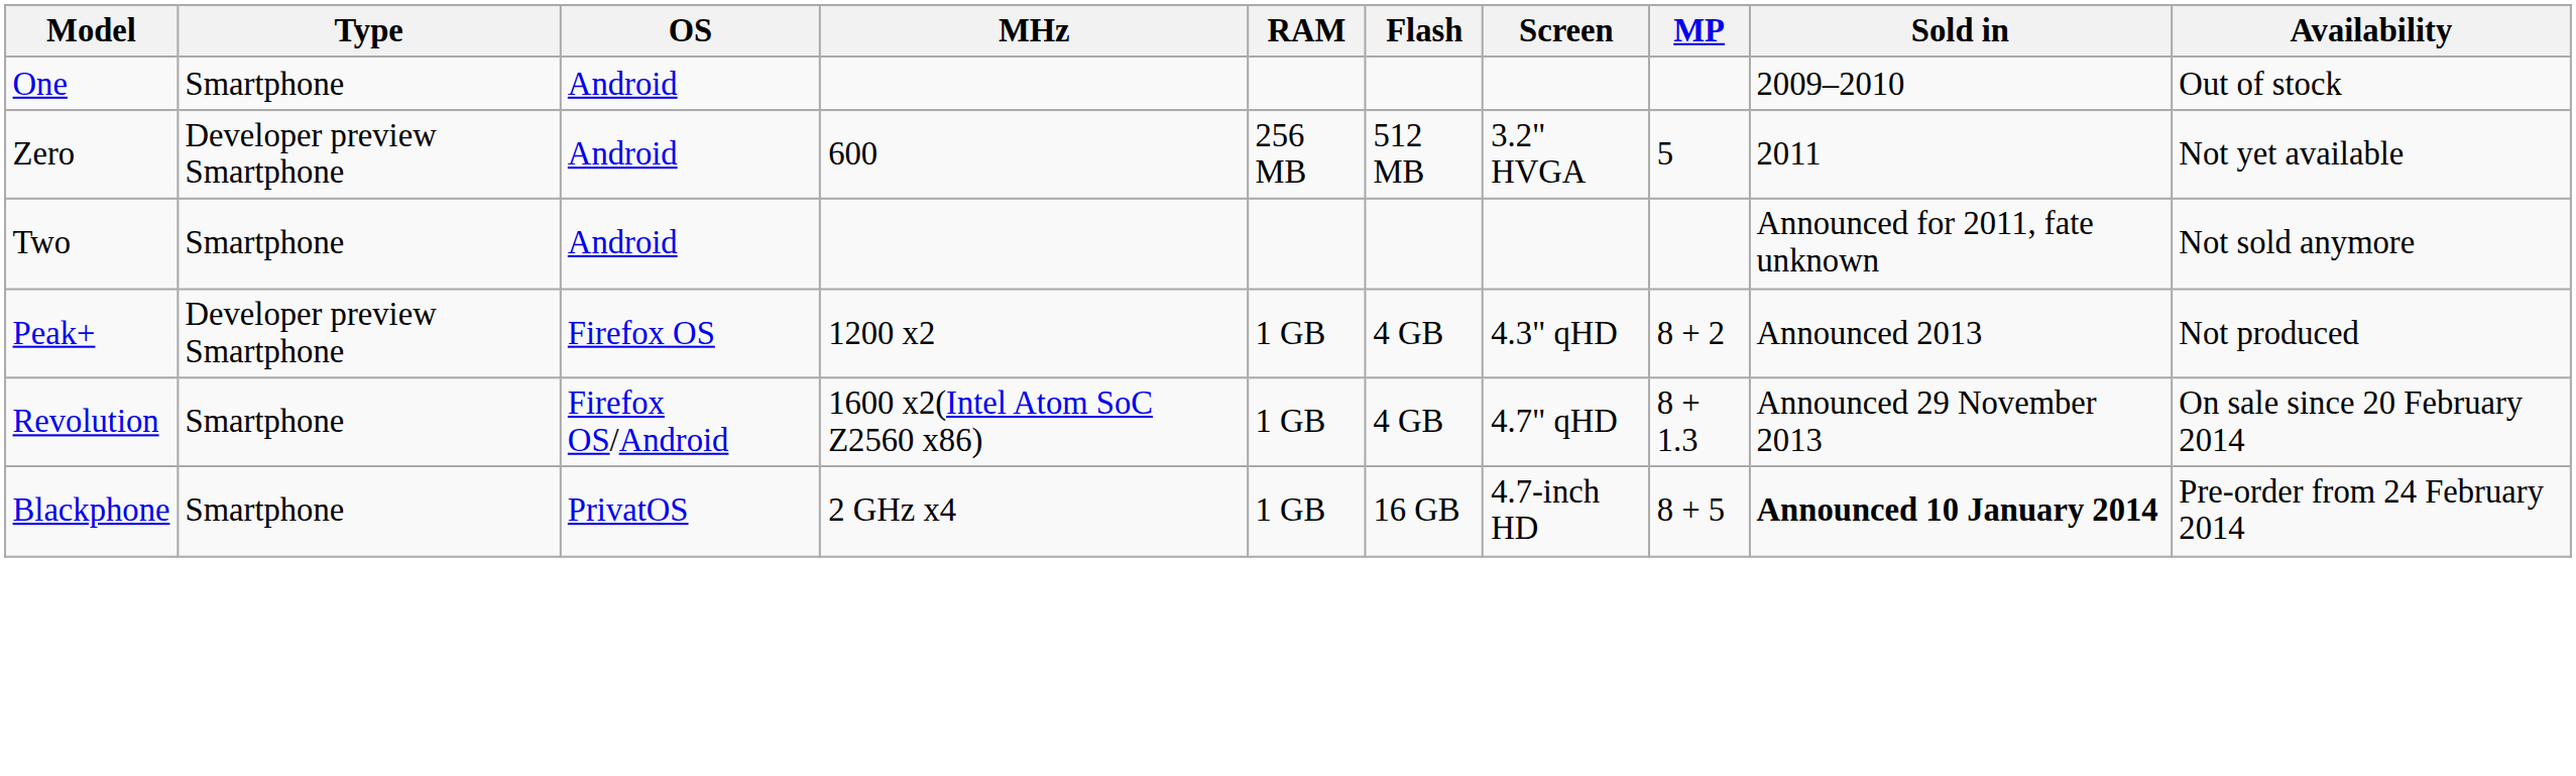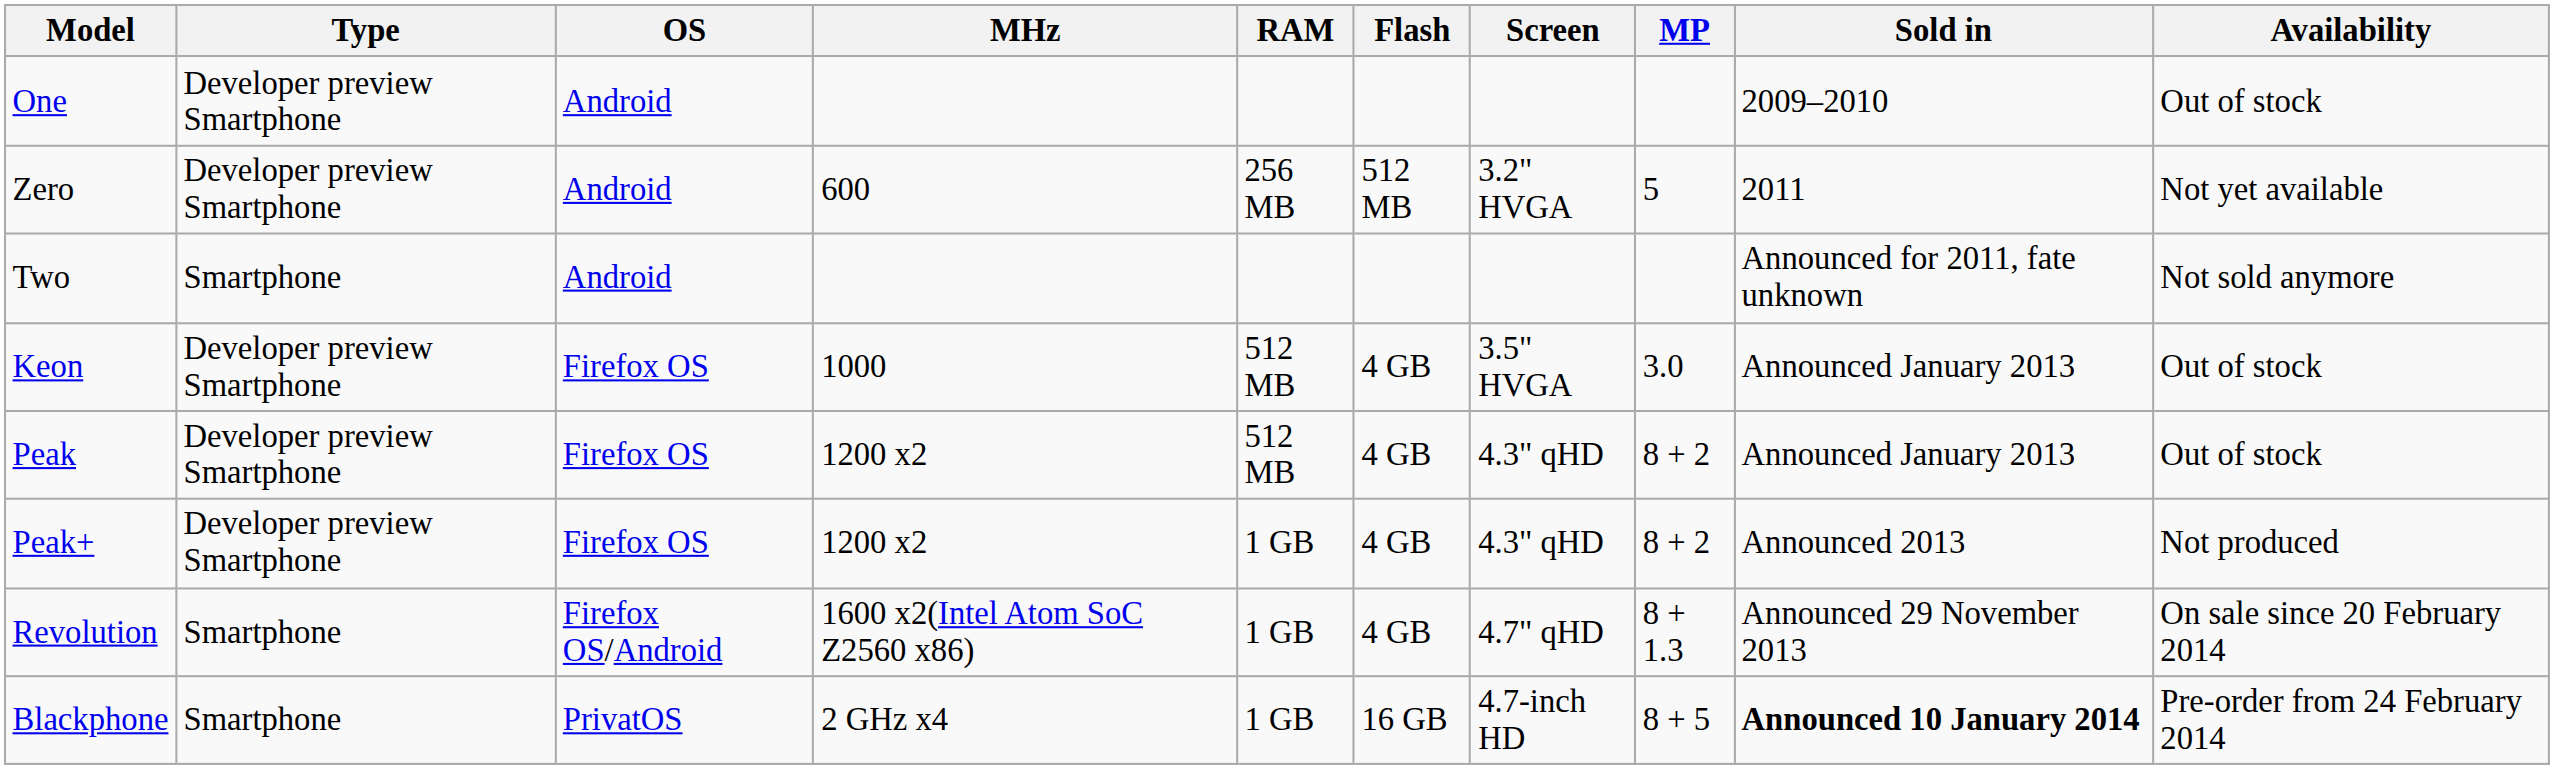One | Type: Smartphone -> Developer preview Smartphone
+ row: Keon | Developer preview Smartphone | Firefox OS | 1000 | 512 MB | 4 GB | 3.5" HVGA | 3.0 | Announced January 2013 | Out of stock
+ row: Peak | Developer preview Smartphone | Firefox OS | 1200 x2 | 512 MB | 4 GB | 4.3" qHD | 8 + 2 | Announced January 2013 | Out of stock
